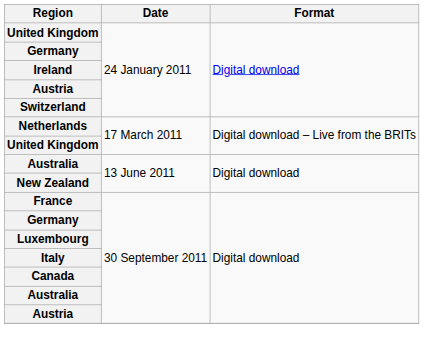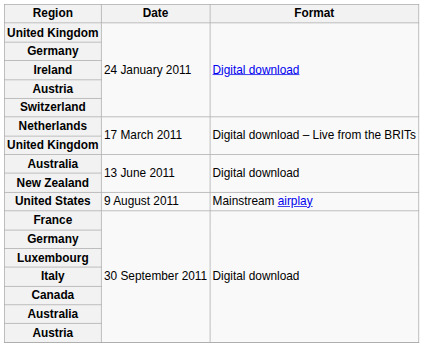+ row: United States | 9 August 2011 | Mainstream airplay
